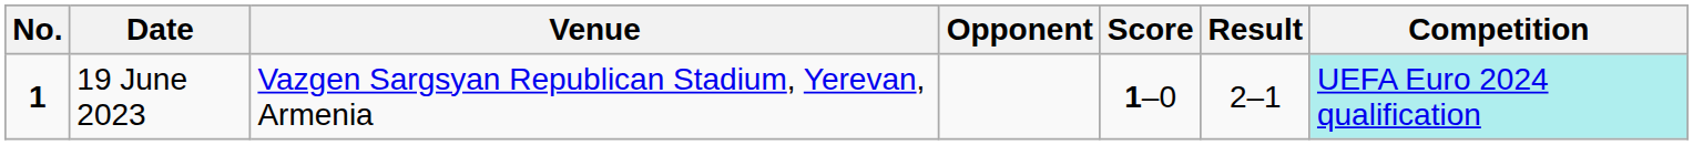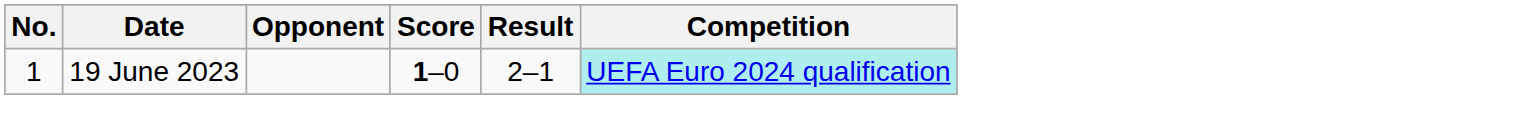- column: Venue | Vazgen Sargsyan Republican Stadium, Yerevan, Armenia
19 June 2023 | No.: bold -> normal
